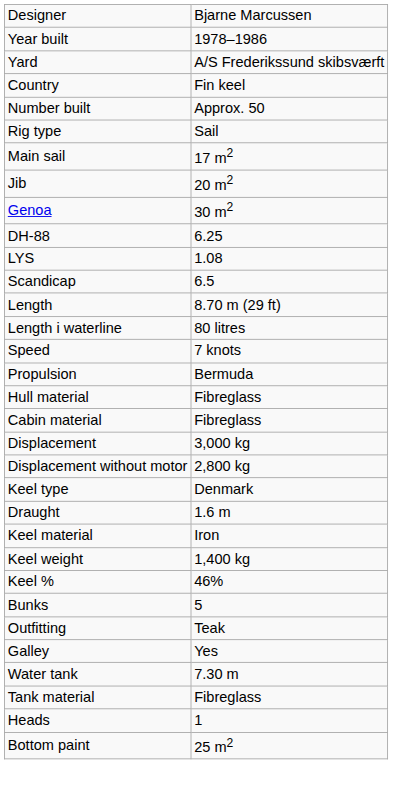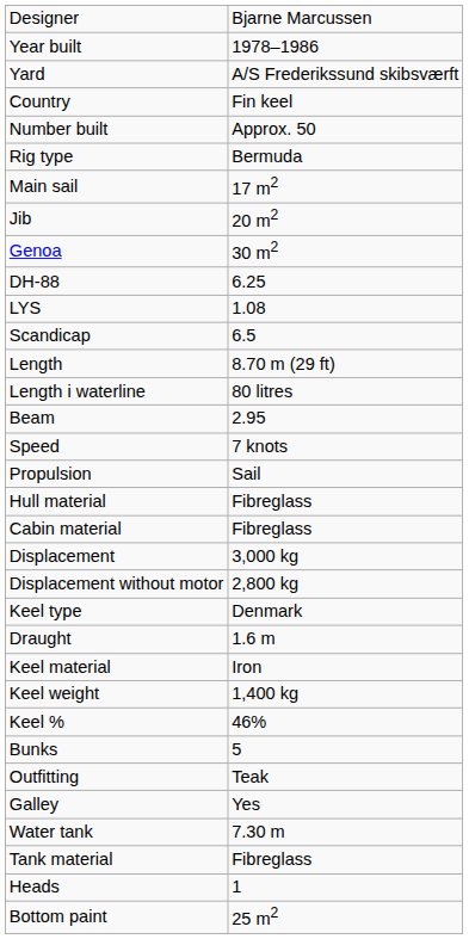Rig type | column 2: Sail -> Bermuda
+ row: Beam | 2.95
Propulsion | column 2: Bermuda -> Sail
